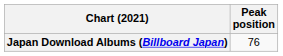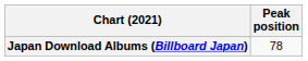Japan Download Albums (Billboard Japan) | Peak position: 76 -> 78
